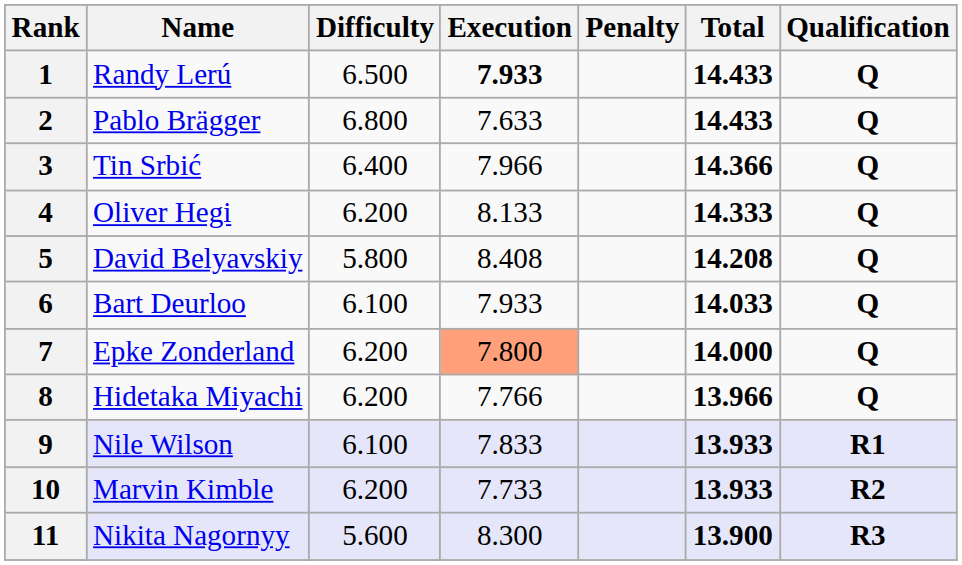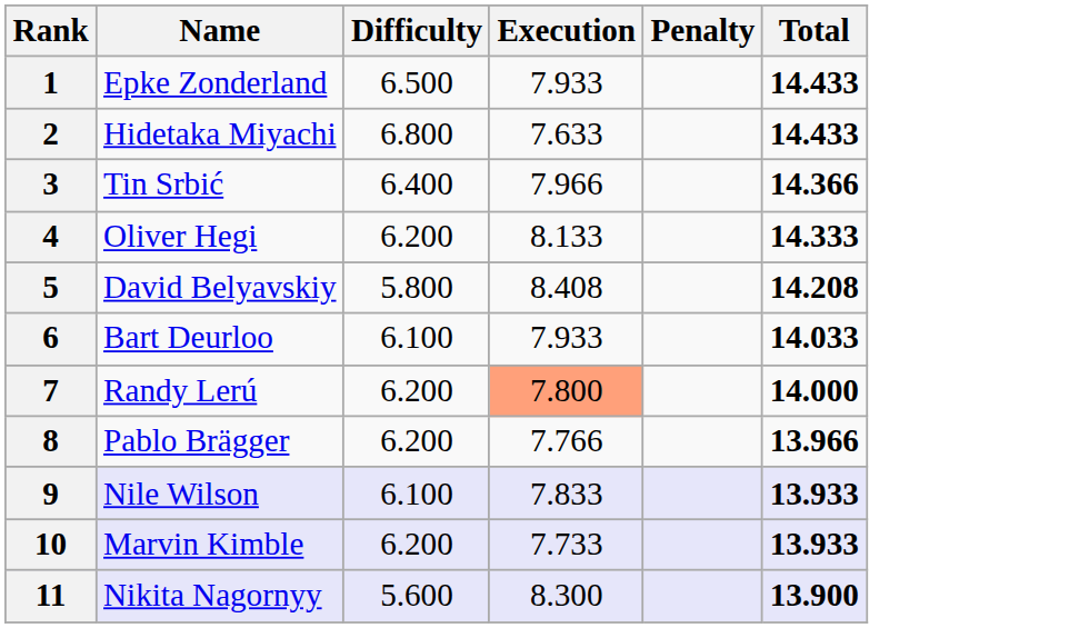- column: Qualification | Q | Q | Q | Q | Q | Q | Q | Q | R1 | R2 | R3
1 | Name: Randy Lerú -> Epke Zonderland
1 | Execution: bold -> normal
2 | Name: Pablo Brägger -> Hidetaka Miyachi
7 | Name: Epke Zonderland -> Randy Lerú
8 | Name: Hidetaka Miyachi -> Pablo Brägger
